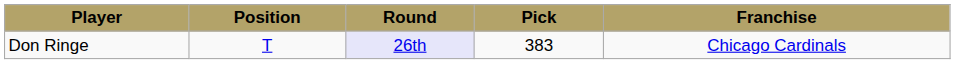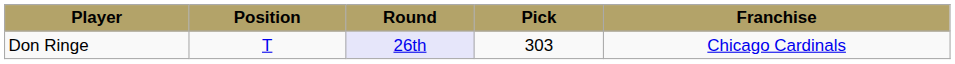Don Ringe | Pick: 383 -> 303
